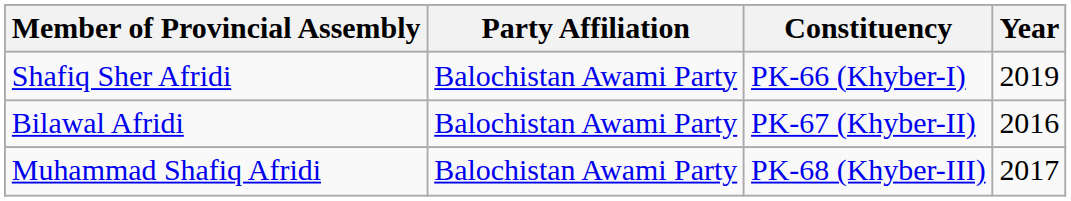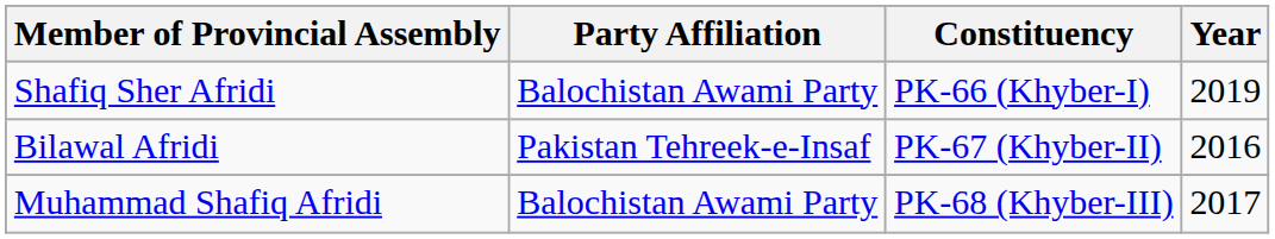Bilawal Afridi | Party Affiliation: Balochistan Awami Party -> Pakistan Tehreek-e-Insaf
